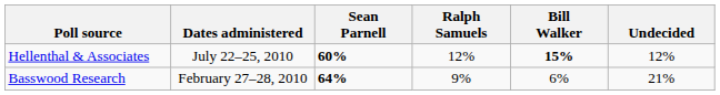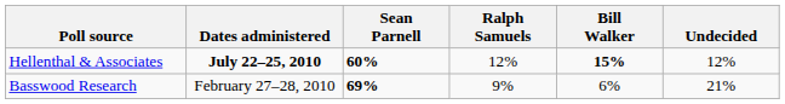Hellenthal & Associates | Dates administered: normal -> bold
Basswood Research | Sean Parnell: 64% -> 69%
